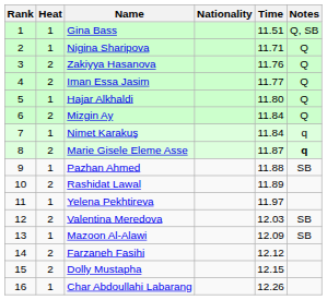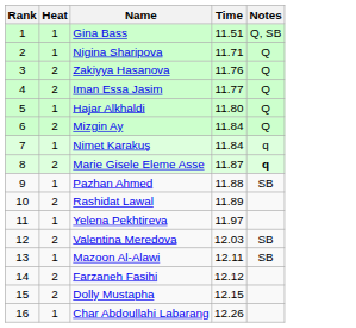- column: Nationality
Mazoon Al-Alawi | Time: 12.09 -> 12.11
